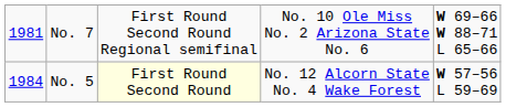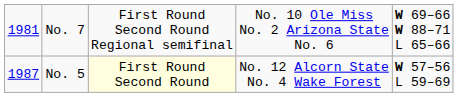No. 5 | column 1: 1984 -> 1987
